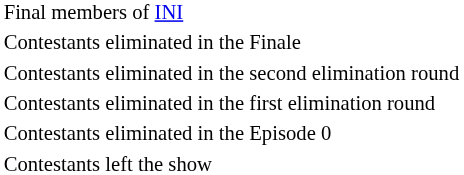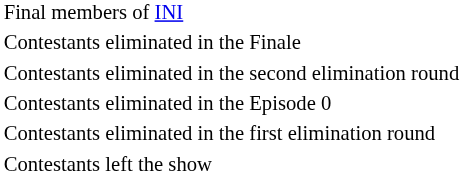rows swapped: Contestants eliminated in the first elimination round <-> Contestants eliminated in the Episode 0
